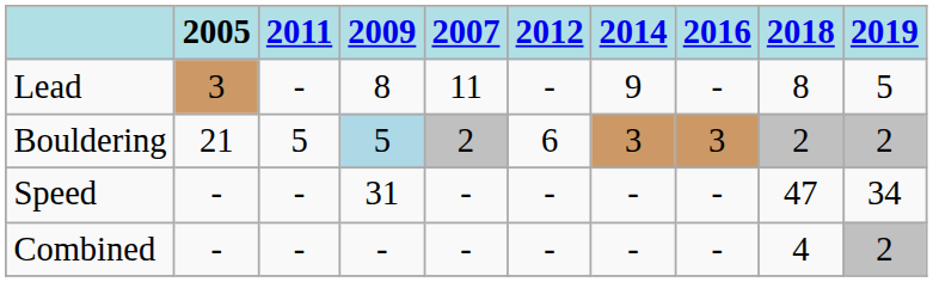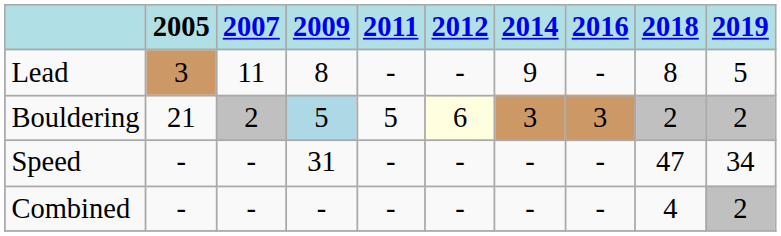columns swapped: 2007 <-> 2011
Bouldering | 2012: no background -> lightyellow background
